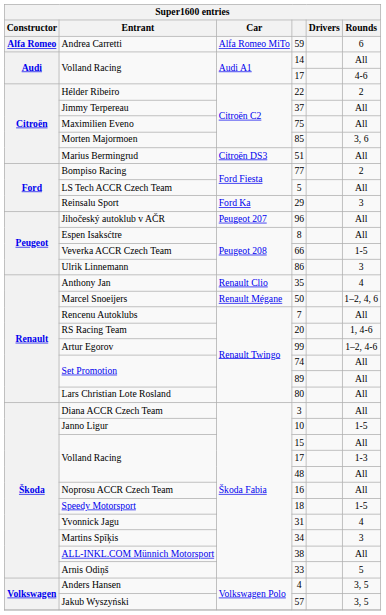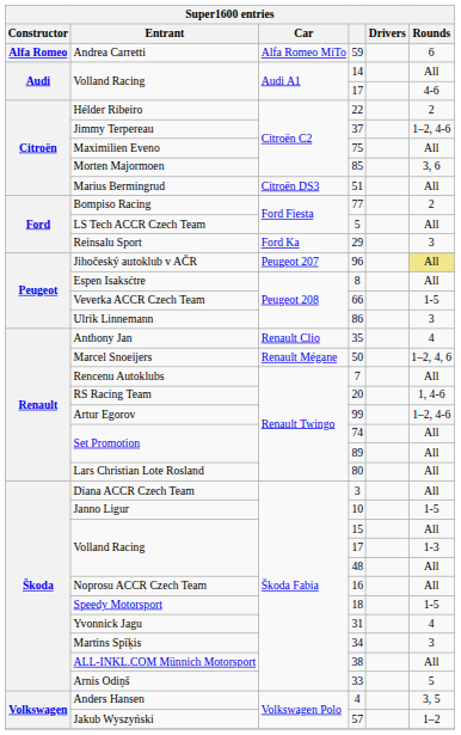37 | Rounds: All -> 1–2, 4-6
96 | Rounds: no background -> khaki background
57 | Rounds: 3, 5 -> 1–2
